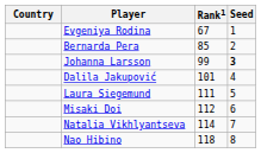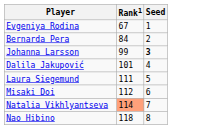- column: Country
Bernarda Pera | Rank1: 85 -> 84
Natalia Vikhlyantseva | Rank1: no background -> lightsalmon background
